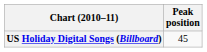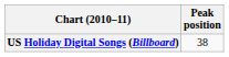US Holiday Digital Songs (Billboard) | Peak position: 45 -> 38
